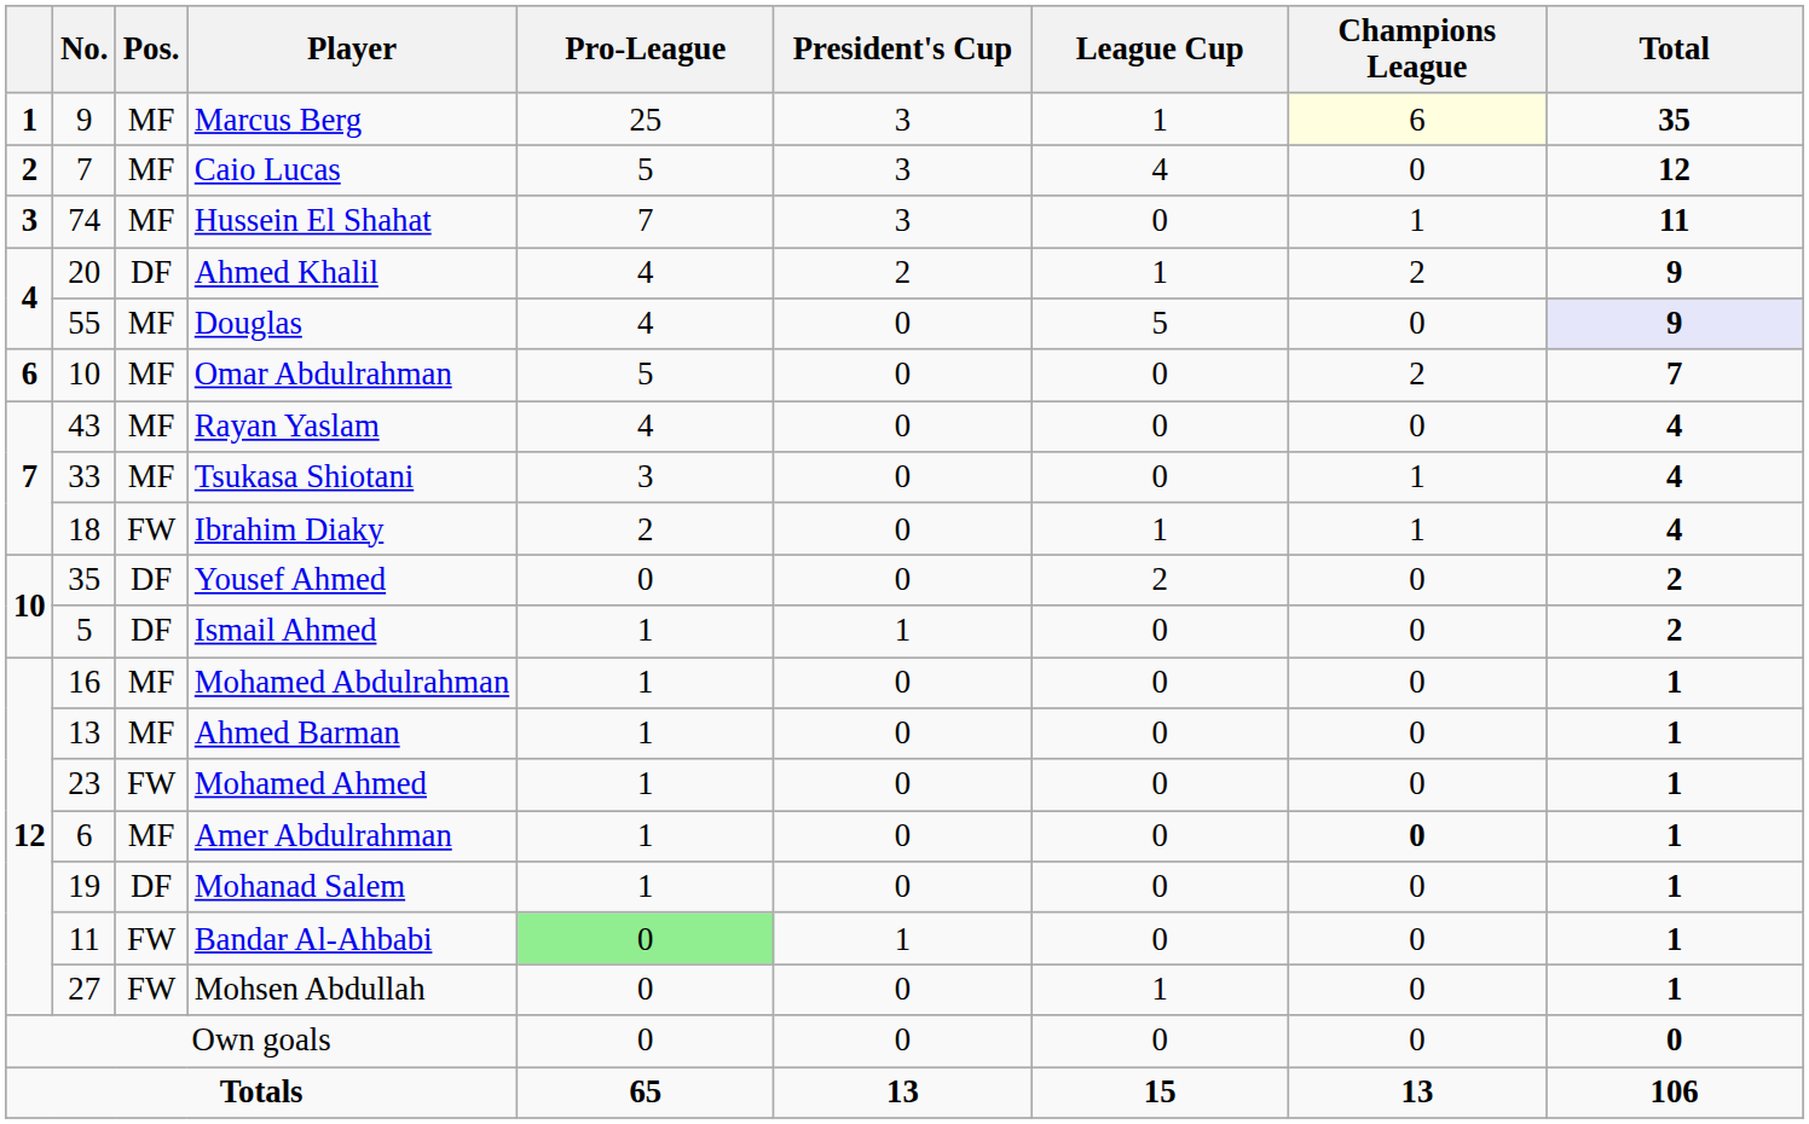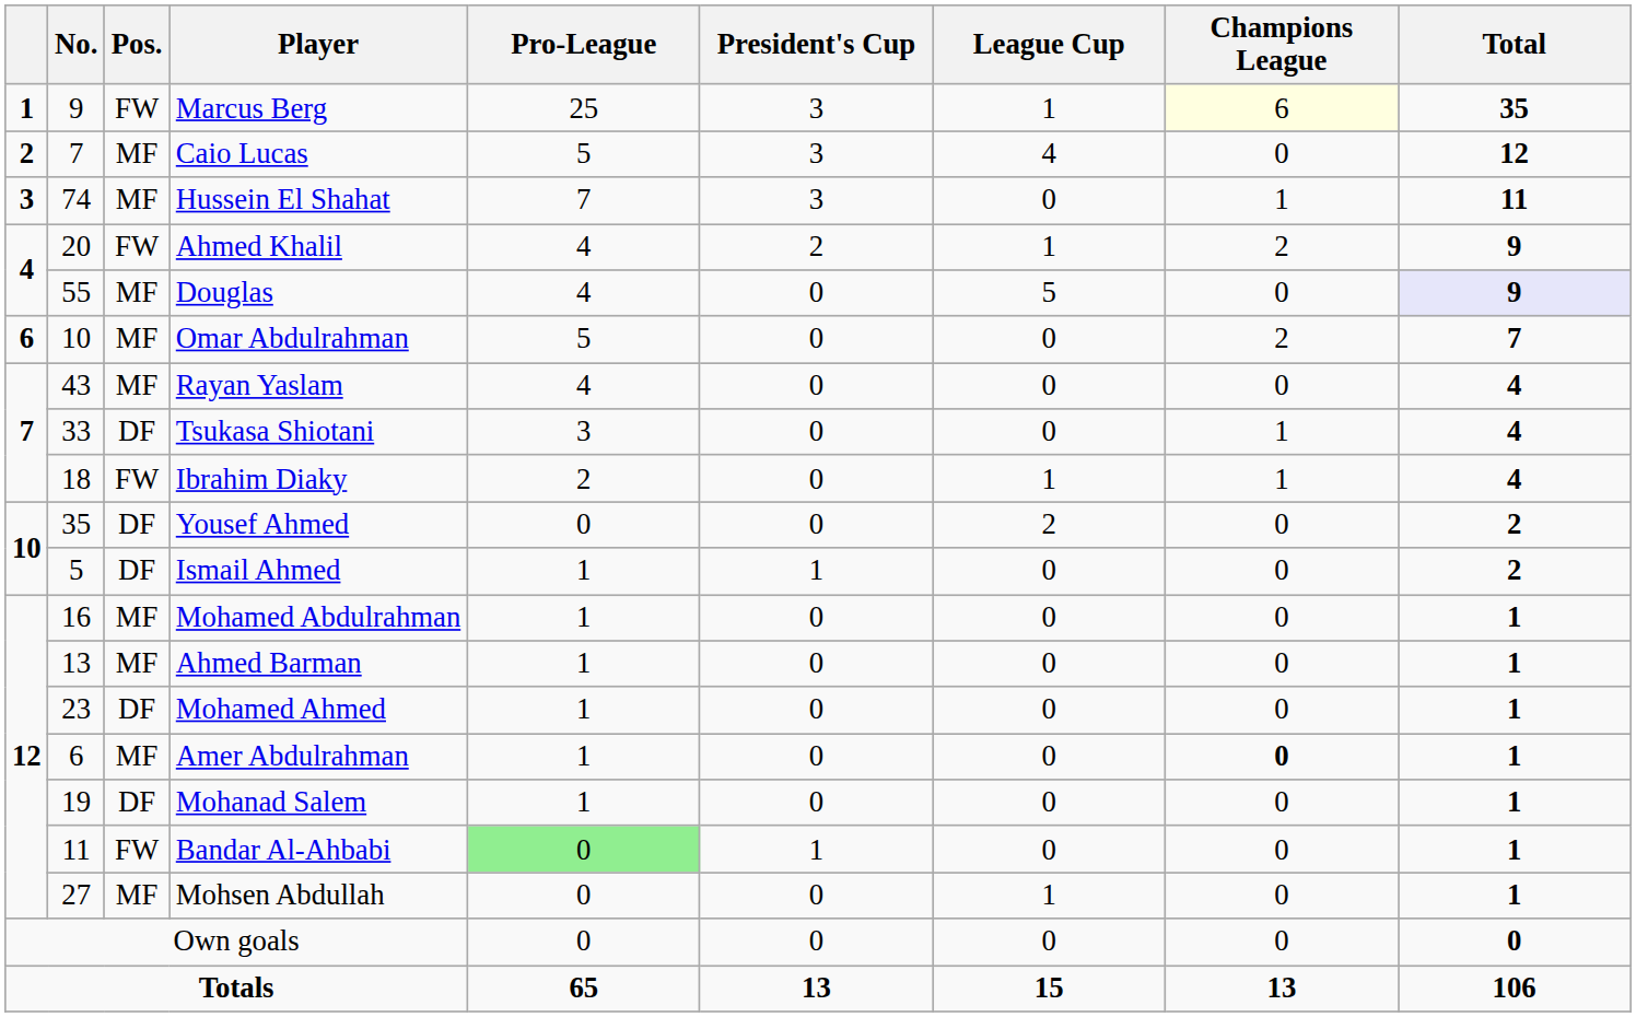Marcus Berg | Pos.: MF -> FW
Ahmed Khalil | Pos.: DF -> FW
Tsukasa Shiotani | Pos.: MF -> DF
Mohamed Ahmed | Pos.: FW -> DF
Mohsen Abdullah | Pos.: FW -> MF
